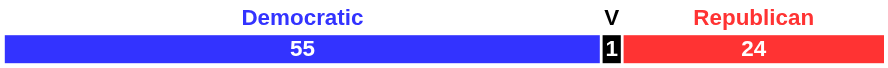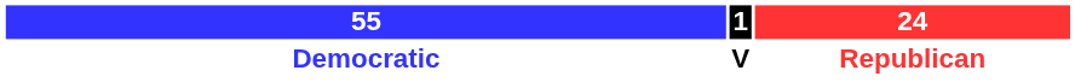rows swapped: 55 <-> Democratic
